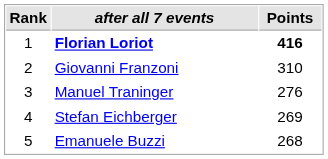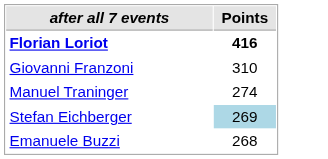- column: Rank | 1 | 2 | 3 | 4 | 5
Manuel Traninger | Points: 276 -> 274
Stefan Eichberger | Points: no background -> lightblue background
